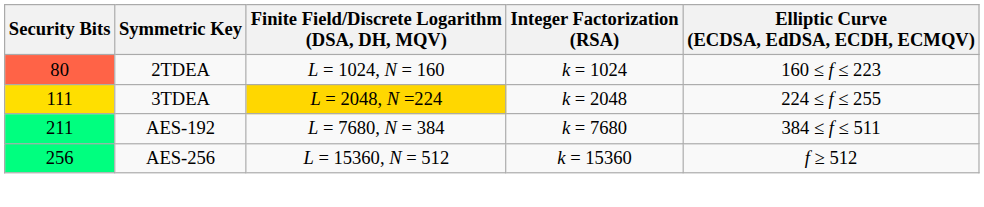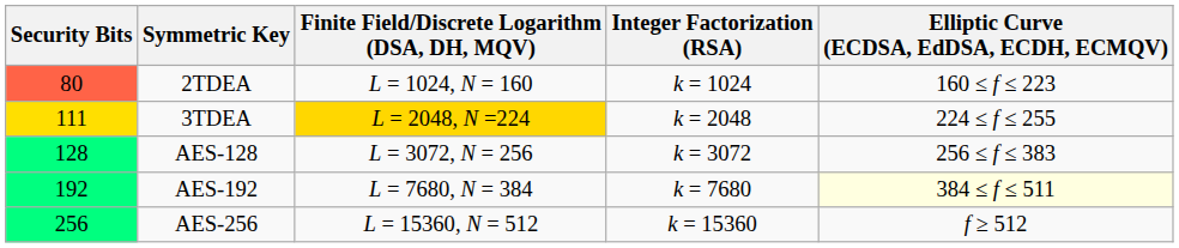+ row: 128 | AES-128 | L = 3072, N = 256 | k = 3072 | 256 ≤ f ≤ 383
AES-192 | Security Bits: 211 -> 192
AES-192 | Elliptic Curve (ECDSA, EdDSA, ECDH, ECMQV): no background -> lightyellow background
